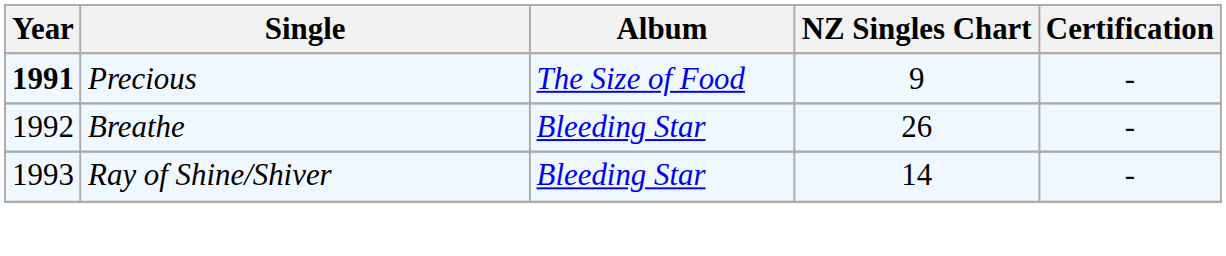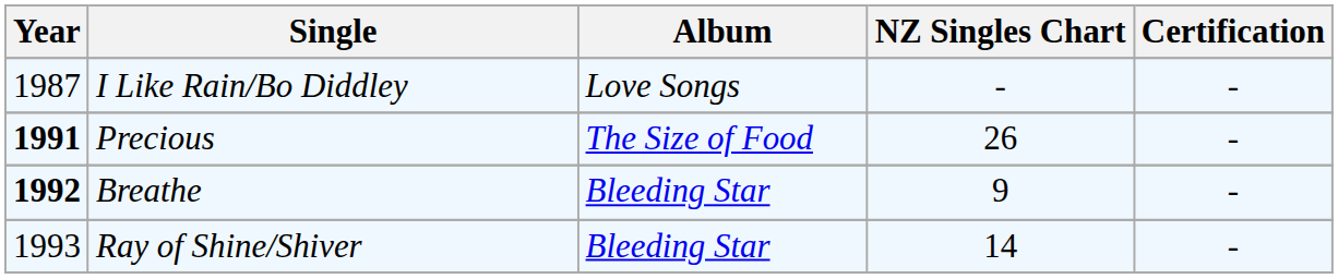+ row: 1987 | I Like Rain/Bo Diddley | Love Songs | - | -
Precious | NZ Singles Chart: 9 -> 26
Breathe | Year: normal -> bold
Breathe | NZ Singles Chart: 26 -> 9
